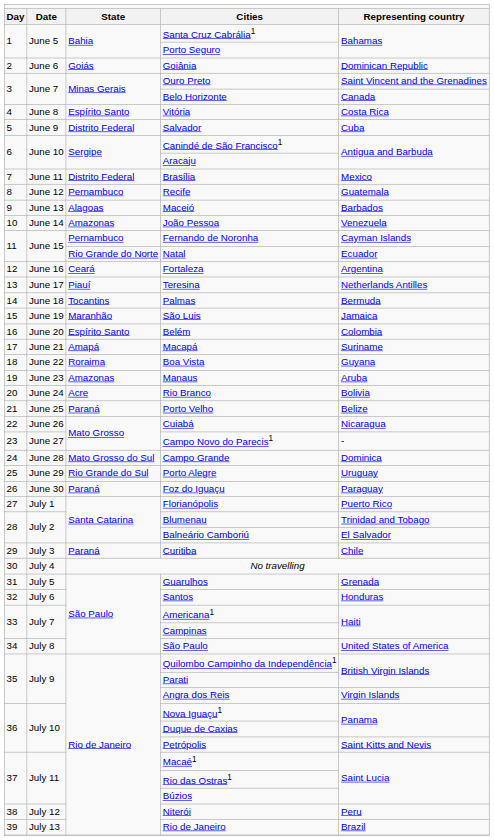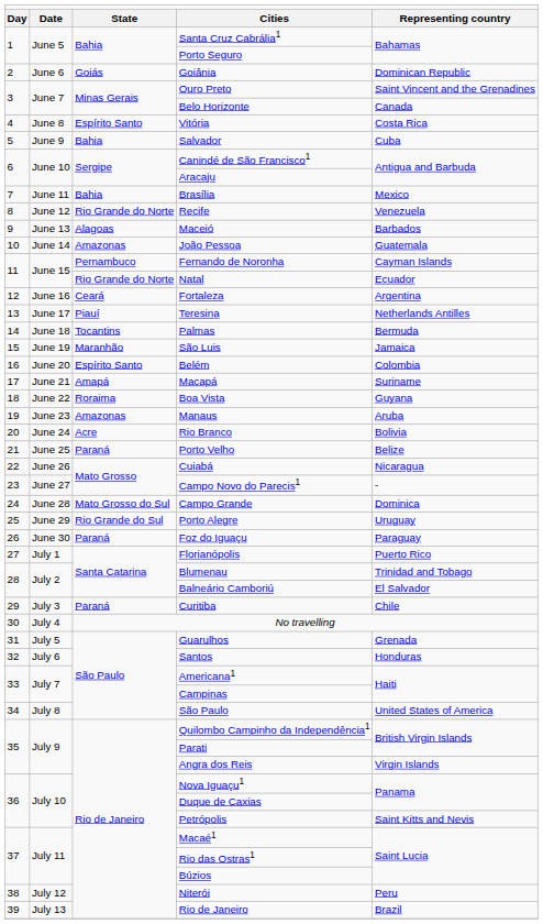Salvador | column 3: Distrito Federal -> Bahia
Brasília | column 3: Distrito Federal -> Bahia
Recife | column 3: Pernambuco -> Rio Grande do Norte
Recife | column 5: Guatemala -> Venezuela
João Pessoa | column 5: Venezuela -> Guatemala
